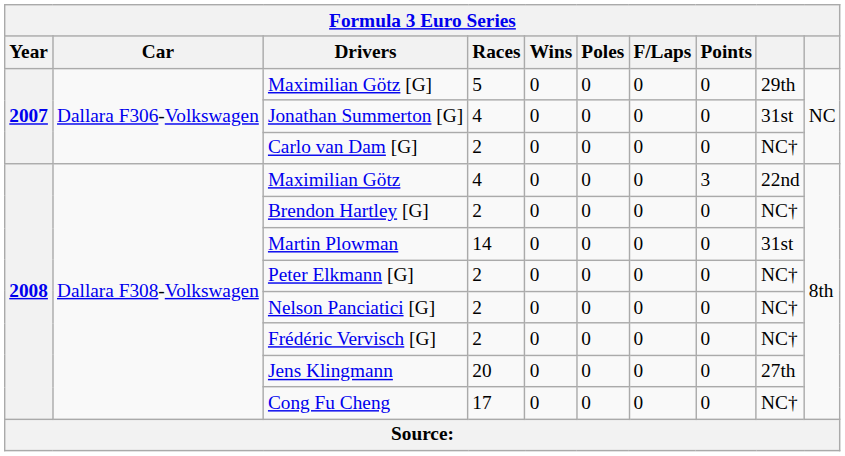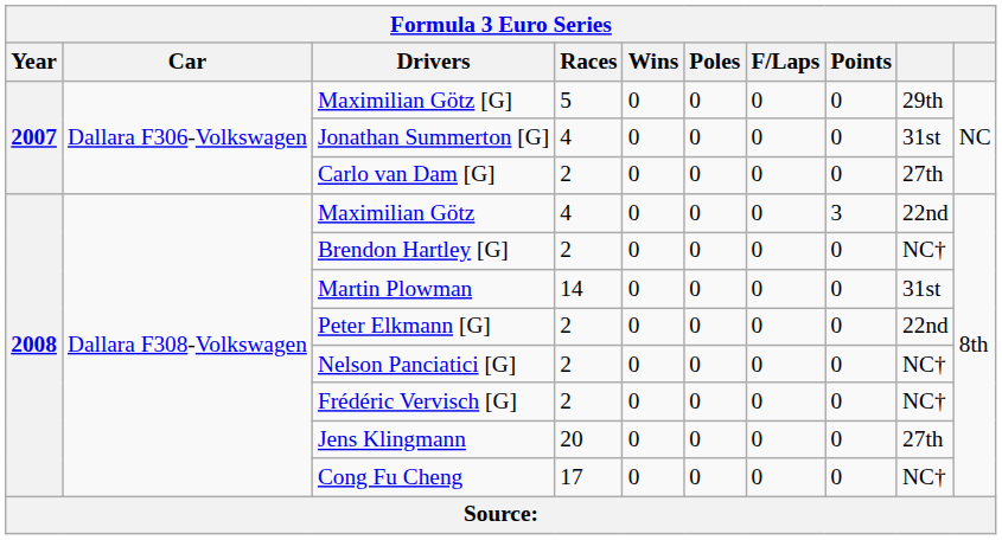Carlo van Dam [G] | column 9: NC† -> 27th
Peter Elkmann [G] | column 9: NC† -> 22nd
